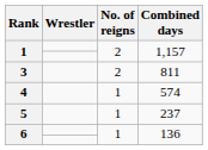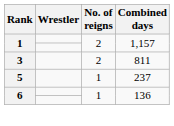- row: 4 | 1 | 574
